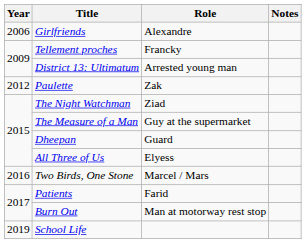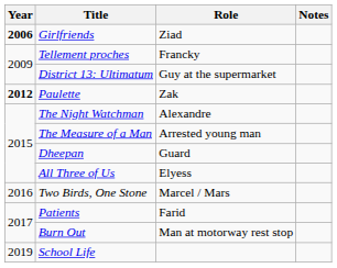Girlfriends | Year: normal -> bold
Girlfriends | Role: Alexandre -> Ziad
District 13: Ultimatum | Role: Arrested young man -> Guy at the supermarket
Paulette | Year: normal -> bold
The Night Watchman | Role: Ziad -> Alexandre
The Measure of a Man | Role: Guy at the supermarket -> Arrested young man
